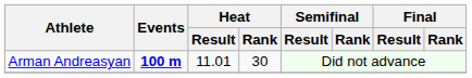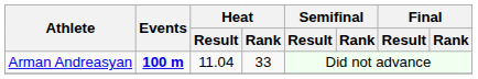Arman Andreasyan | Heat / Result: 11.01 -> 11.04
Arman Andreasyan | Heat / Rank: 30 -> 33
